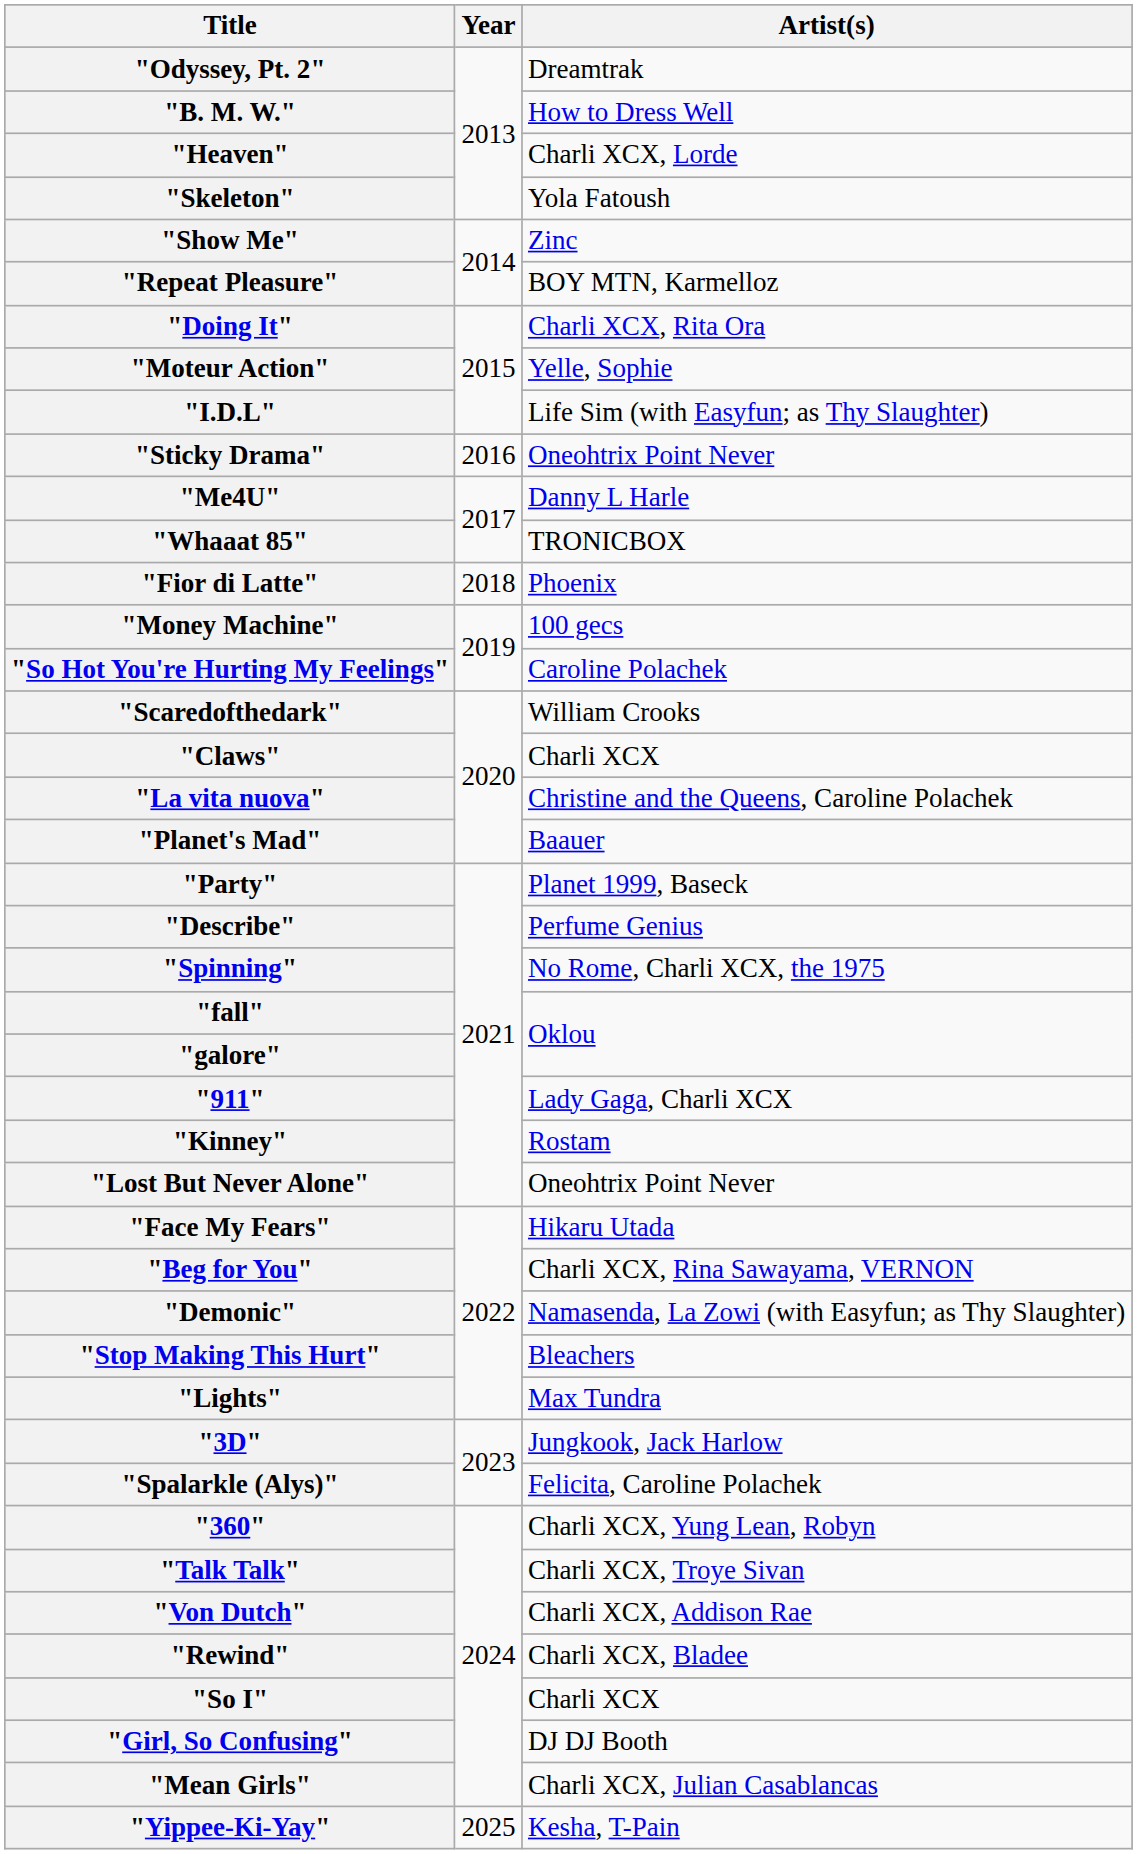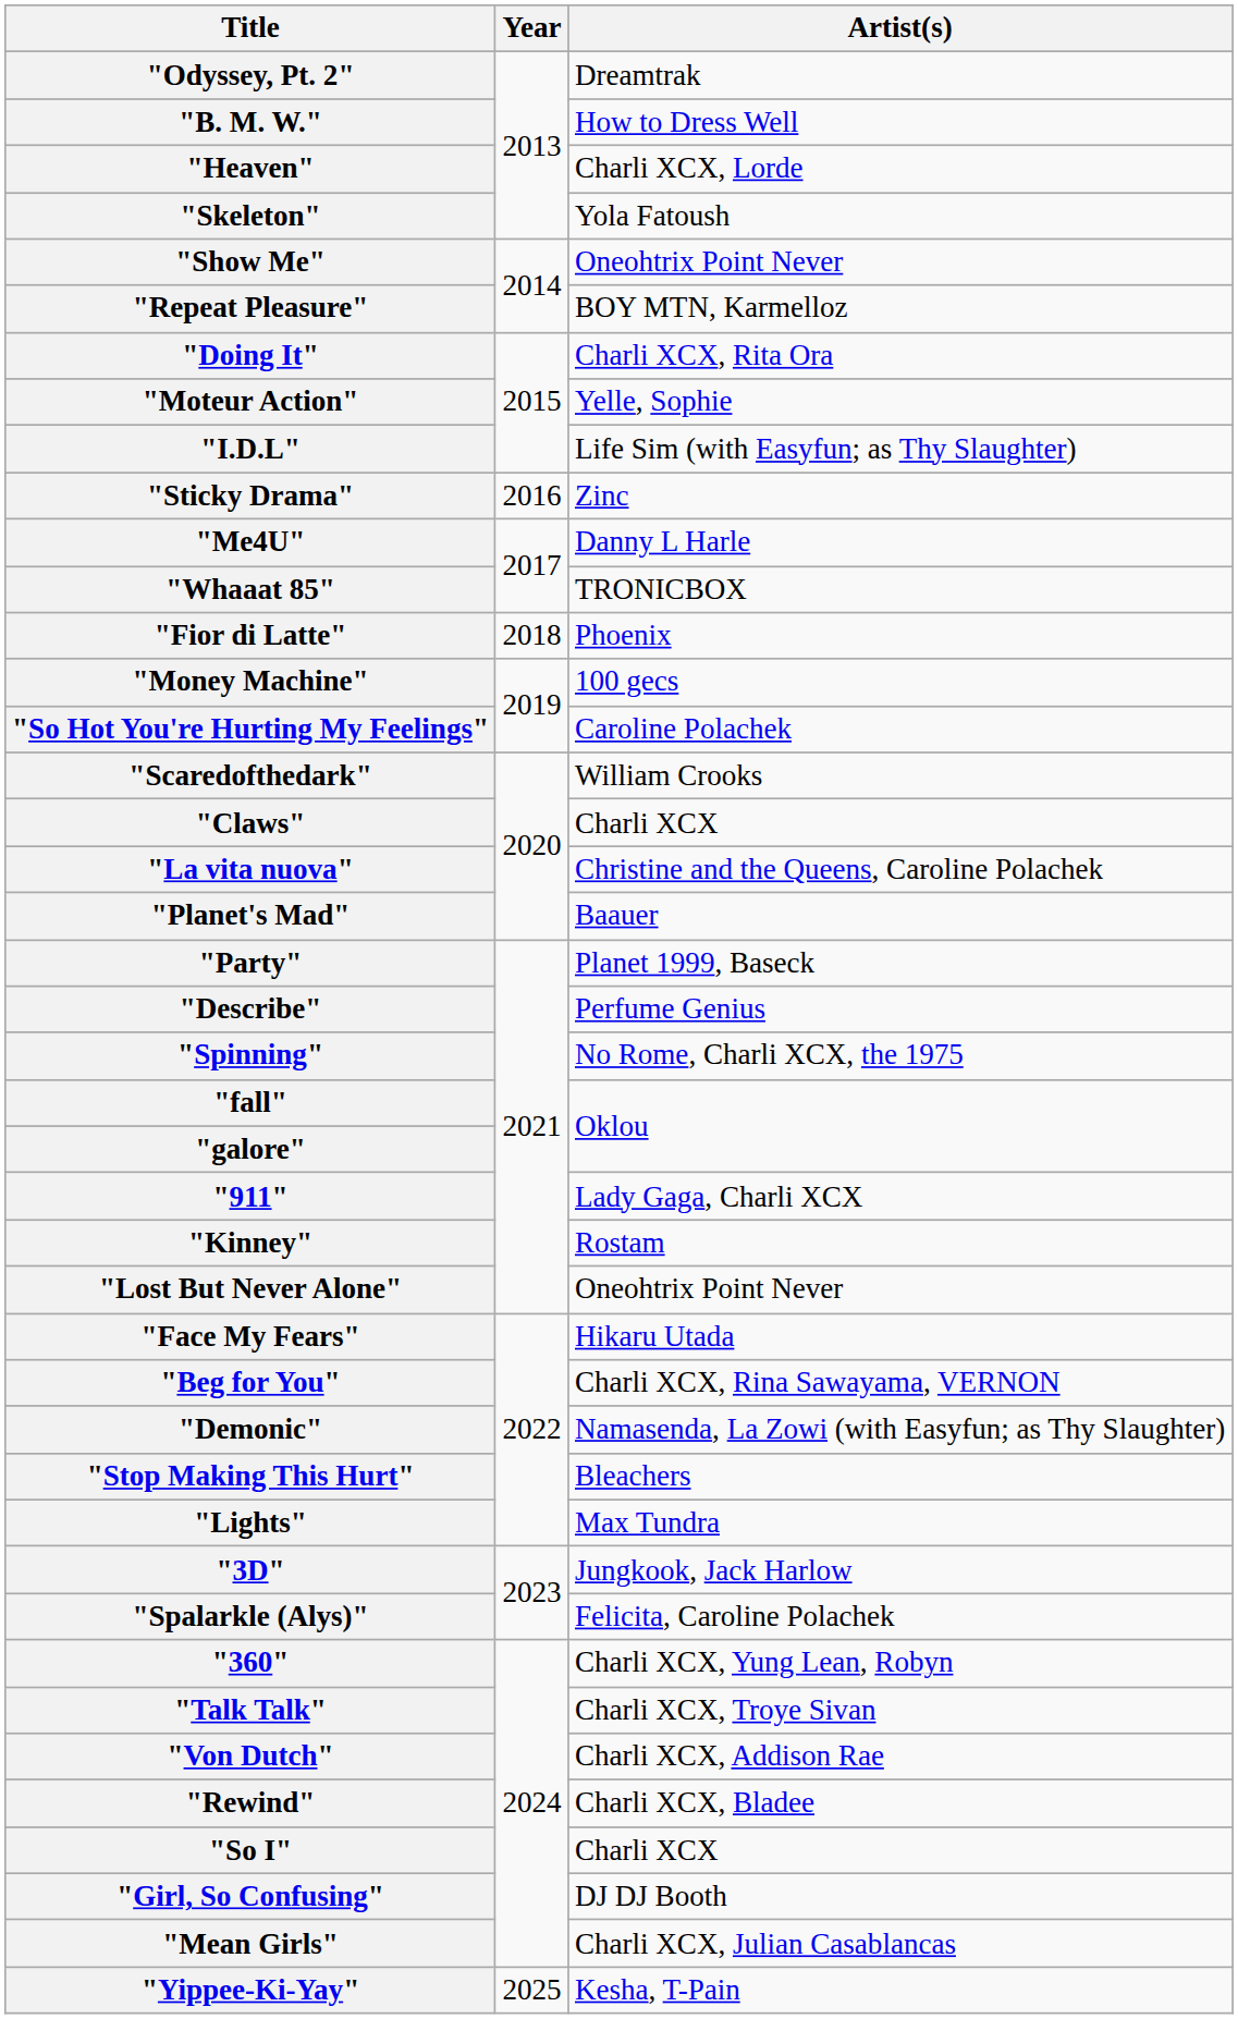"Show Me" | Artist(s): Zinc -> Oneohtrix Point Never
"Sticky Drama" | Artist(s): Oneohtrix Point Never -> Zinc
